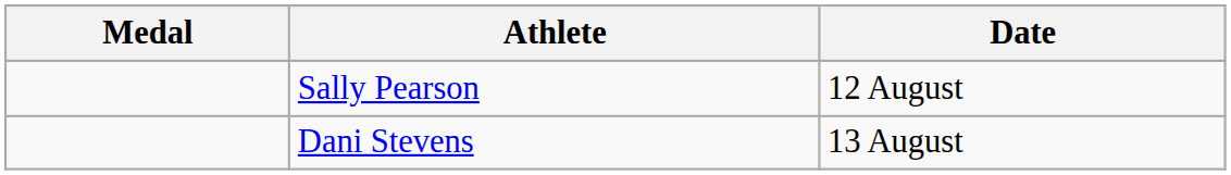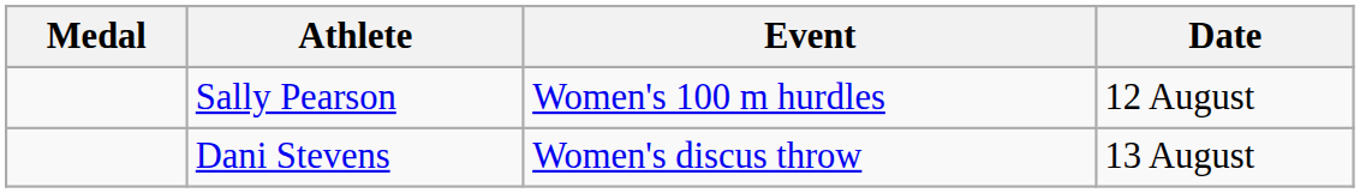+ column: Event | Women's 100 m hurdles | Women's discus throw
